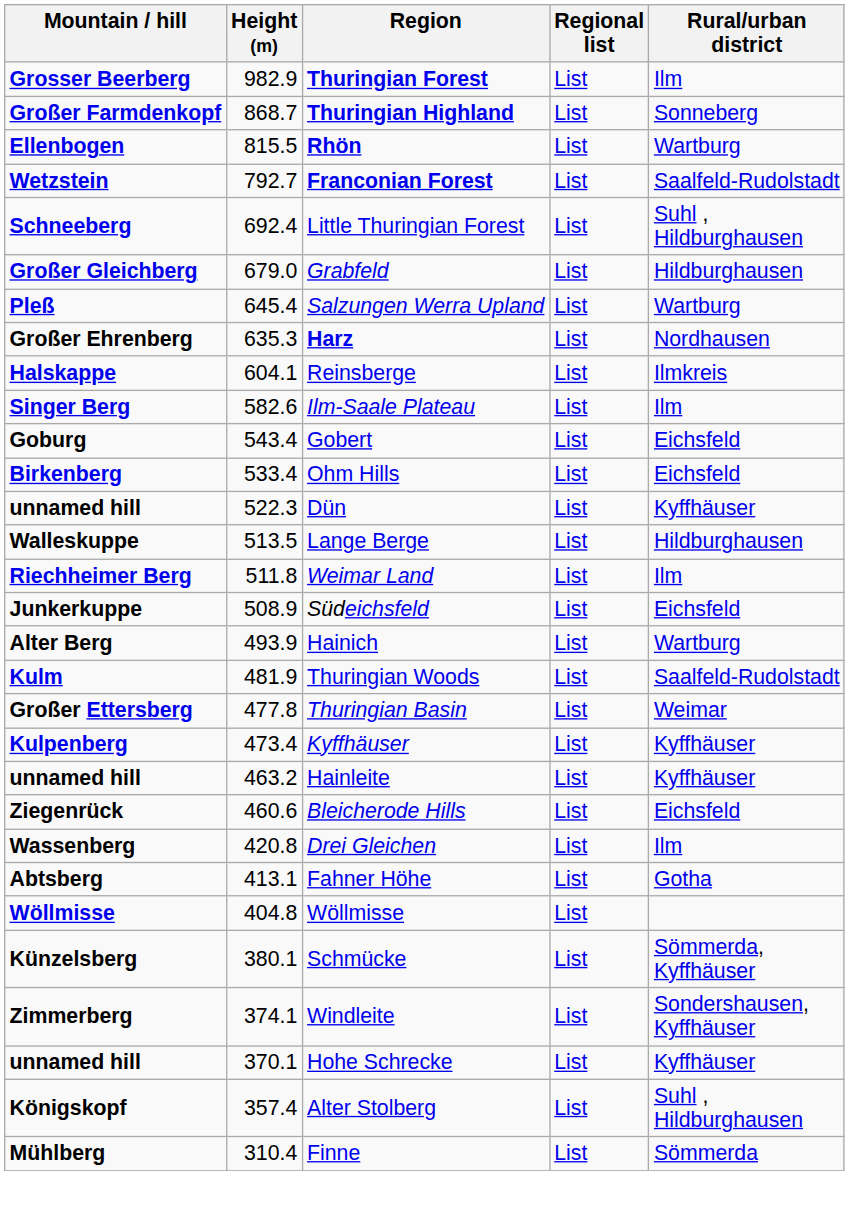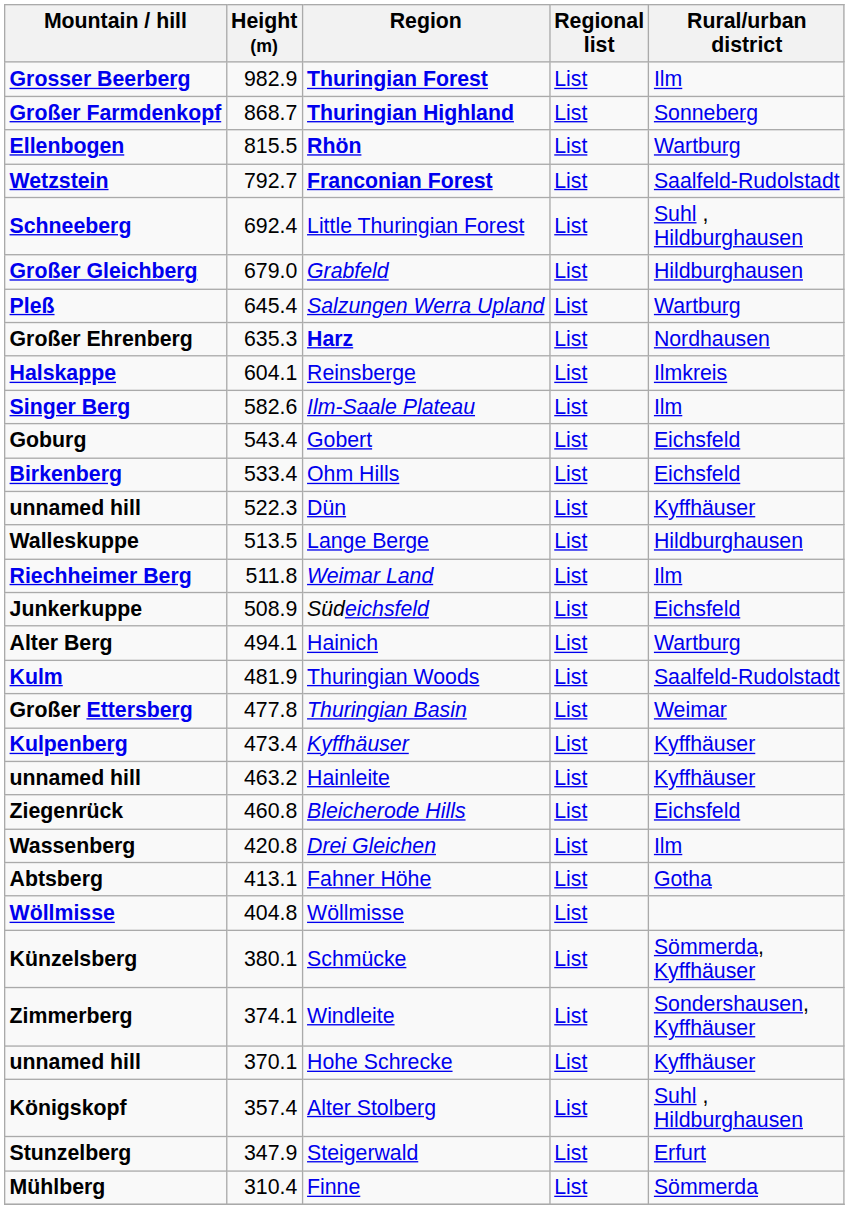Hainich | Height (m): 493.9 -> 494.1
Bleicherode Hills | Height (m): 460.6 -> 460.8
+ row: Stunzelberg | 347.9 | Steigerwald | List | Erfurt
